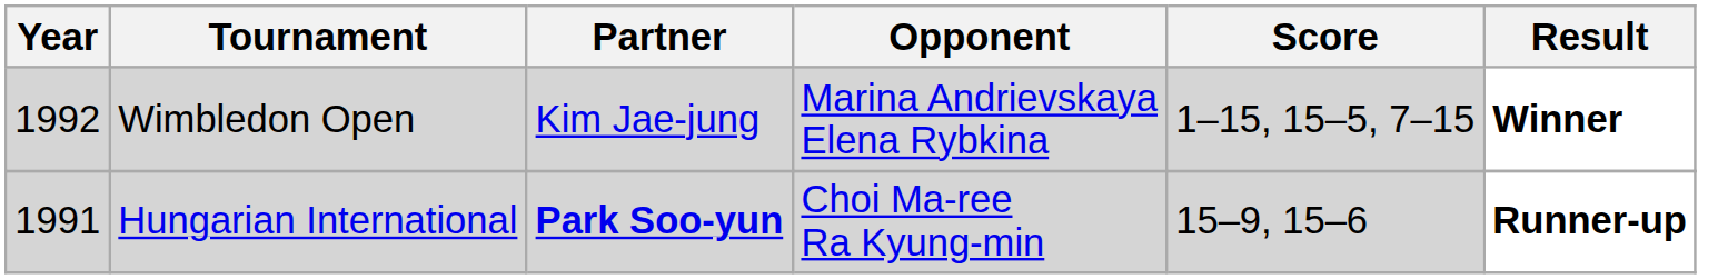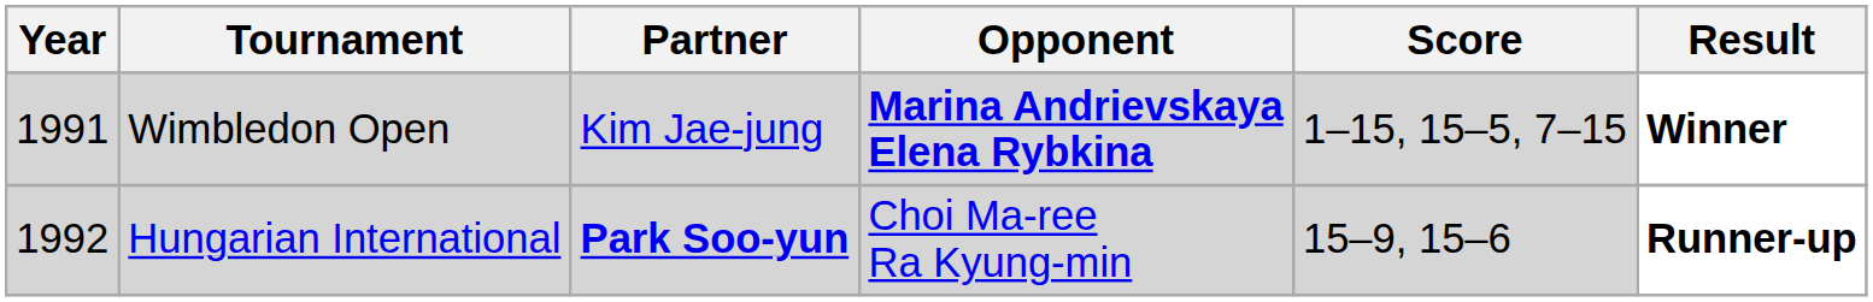Wimbledon Open | Year: 1992 -> 1991
Wimbledon Open | Opponent: normal -> bold
Hungarian International | Year: 1991 -> 1992
